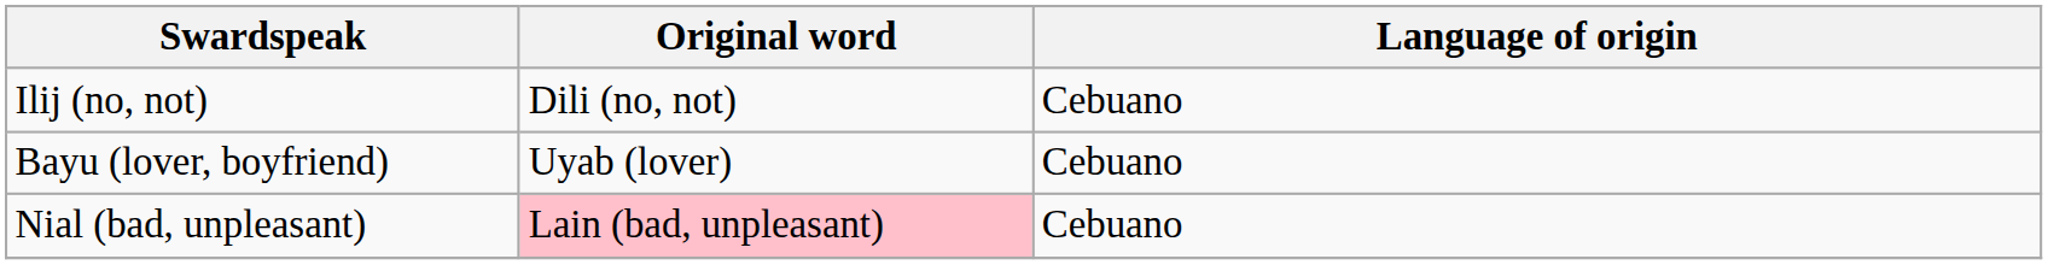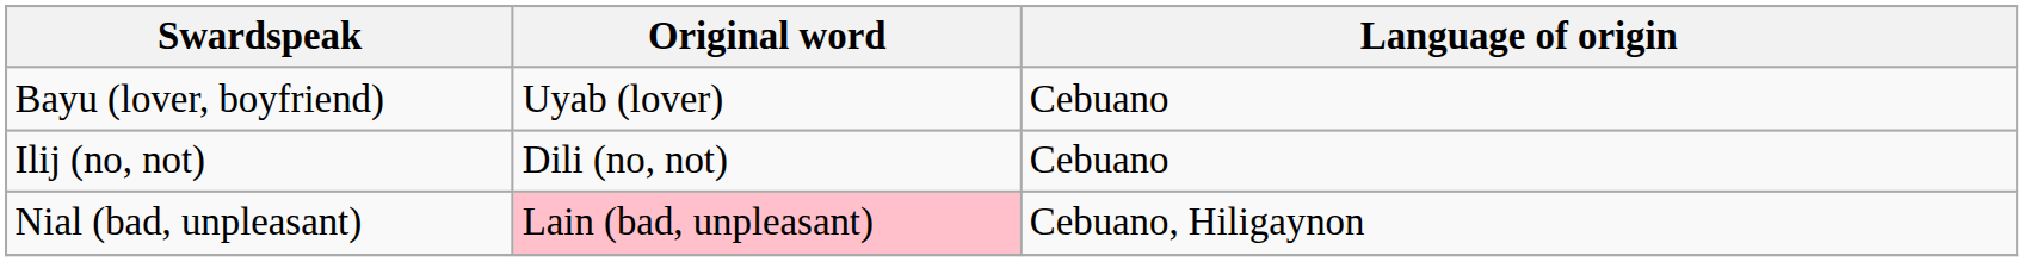rows swapped: Ilij (no, not) <-> Bayu (lover, boyfriend)
Nial (bad, unpleasant) | Language of origin: Cebuano -> Cebuano, Hiligaynon
